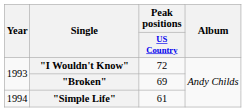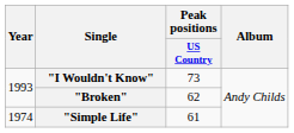"I Wouldn't Know" | Peak positions / US Country: 72 -> 73
"Broken" | Peak positions / US Country: 69 -> 62
"Simple Life" | Year: 1994 -> 1974
